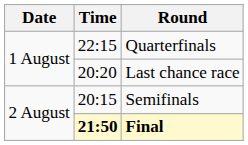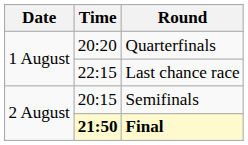Quarterfinals | Time: 22:15 -> 20:20
Last chance race | Time: 20:20 -> 22:15
